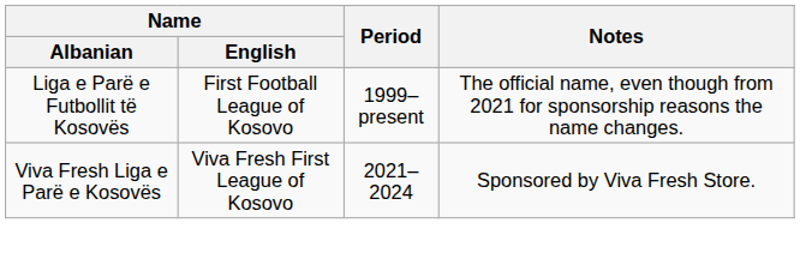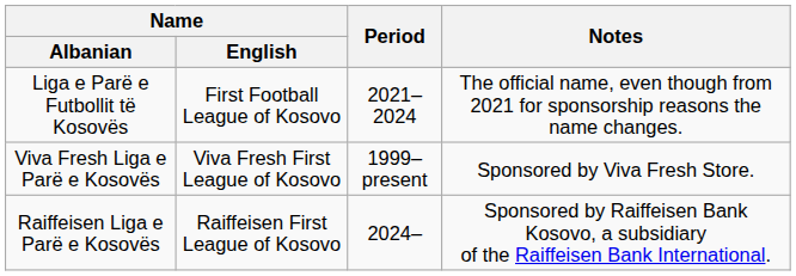Liga e Parë e Futbollit të Kosovës | Period: 1999–present -> 2021–2024
Viva Fresh Liga e Parë e Kosovës | Period: 2021–2024 -> 1999–present
+ row: Raiffeisen Liga e Parë e Kosovës | Raiffeisen First League of Kosovo | 2024– | Sponsored by Raiffeisen Bank Kosovo, a subsidiary of the Raiffeisen Bank International.
